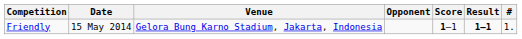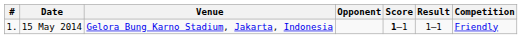columns swapped: # <-> Competition
15 May 2014 | Result: bold -> normal
